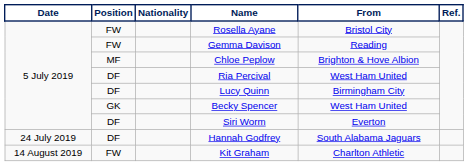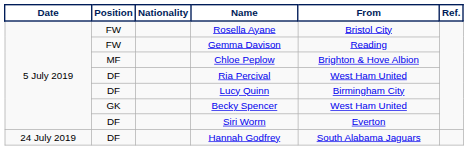- row: 14 August 2019 | FW | Kit Graham | Charlton Athletic
